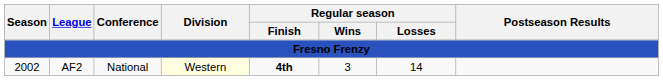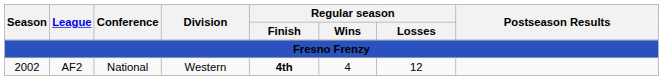2002 | Division: lightyellow background -> no background
2002 | Regular season / Wins: 3 -> 4
2002 | Regular season / Losses: 14 -> 12
